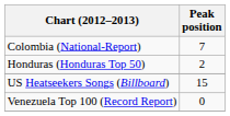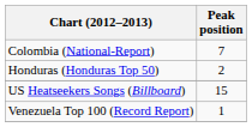Venezuela Top 100 (Record Report) | Peak position: 0 -> 1
